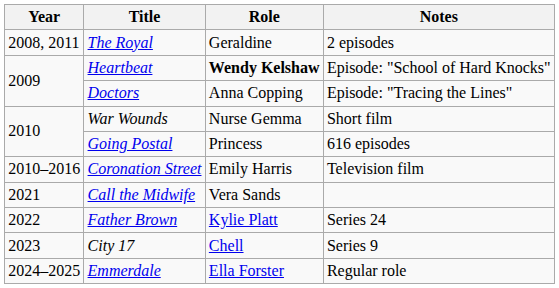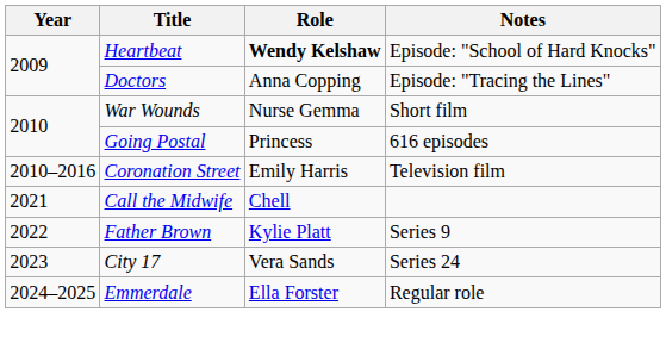- row: 2008, 2011 | The Royal | Geraldine | 2 episodes
Call the Midwife | Role: Vera Sands -> Chell
Father Brown | Notes: Series 24 -> Series 9
City 17 | Role: Chell -> Vera Sands
City 17 | Notes: Series 9 -> Series 24
